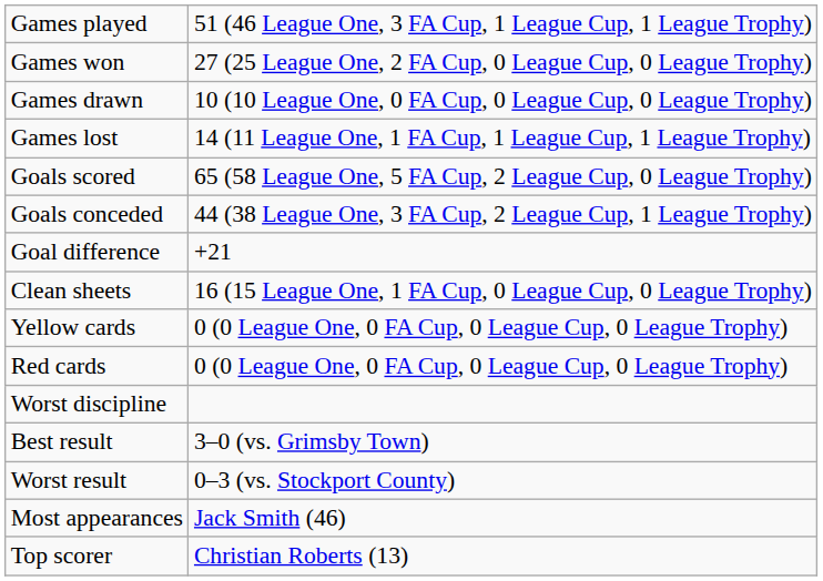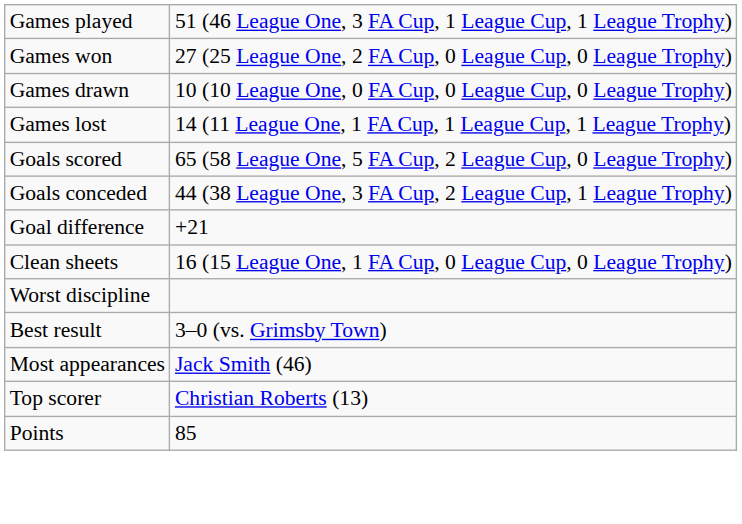- row: Yellow cards | 0 (0 League One, 0 FA Cup, 0 League Cup, 0 League Trophy)
- row: Red cards | 0 (0 League One, 0 FA Cup, 0 League Cup, 0 League Trophy)
- row: Worst result | 0–3 (vs. Stockport County)
+ row: Points | 85
